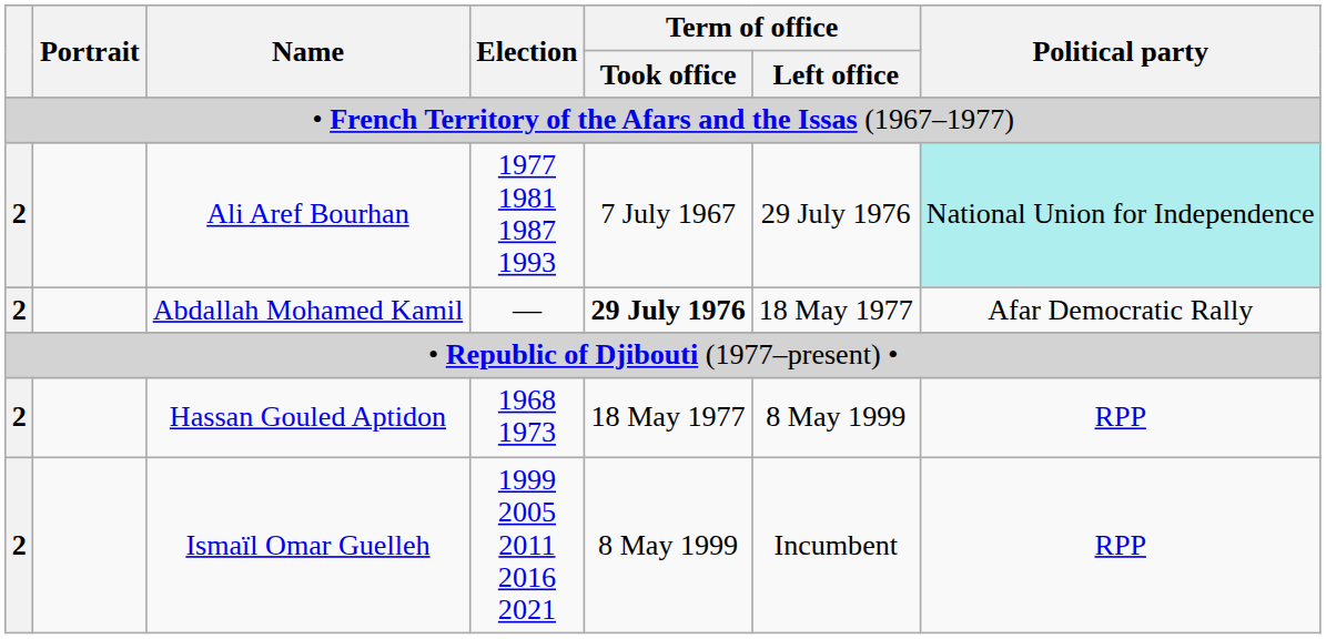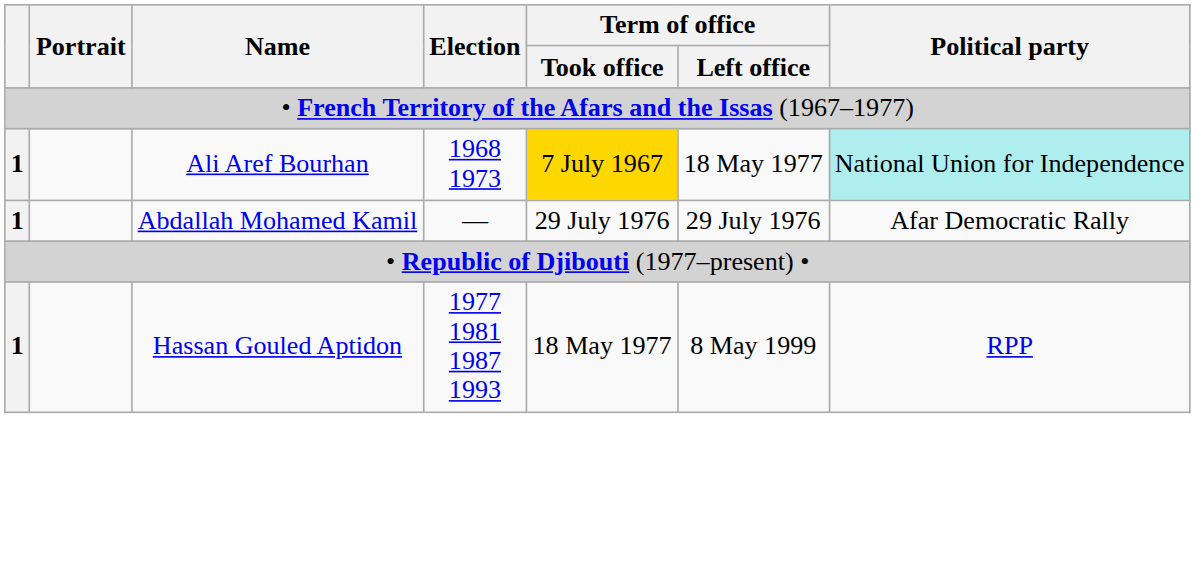Ali Aref Bourhan | column 1: 2 -> 1
Ali Aref Bourhan | Election: 1977 1981 1987 1993 -> 1968 1973
Ali Aref Bourhan | Term of office / Took office: no background -> gold background
Ali Aref Bourhan | Term of office / Left office: 29 July 1976 -> 18 May 1977
Abdallah Mohamed Kamil | column 1: 2 -> 1
Abdallah Mohamed Kamil | Term of office / Took office: bold -> normal
Abdallah Mohamed Kamil | Term of office / Left office: 18 May 1977 -> 29 July 1976
Hassan Gouled Aptidon | column 1: 2 -> 1
Hassan Gouled Aptidon | Election: 1968 1973 -> 1977 1981 1987 1993
- row: 2 | Ismaïl Omar Guelleh | 1999 2005 2011 2016 2021 | 8 May 1999 | Incumbent | RPP
